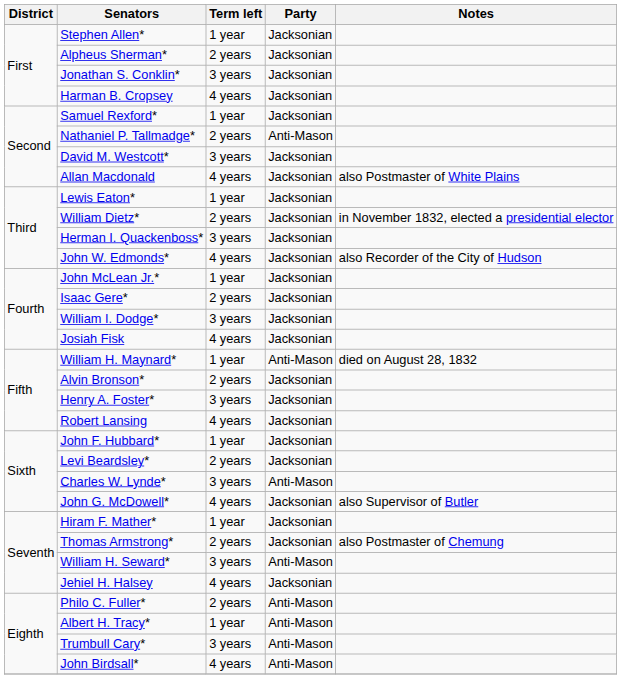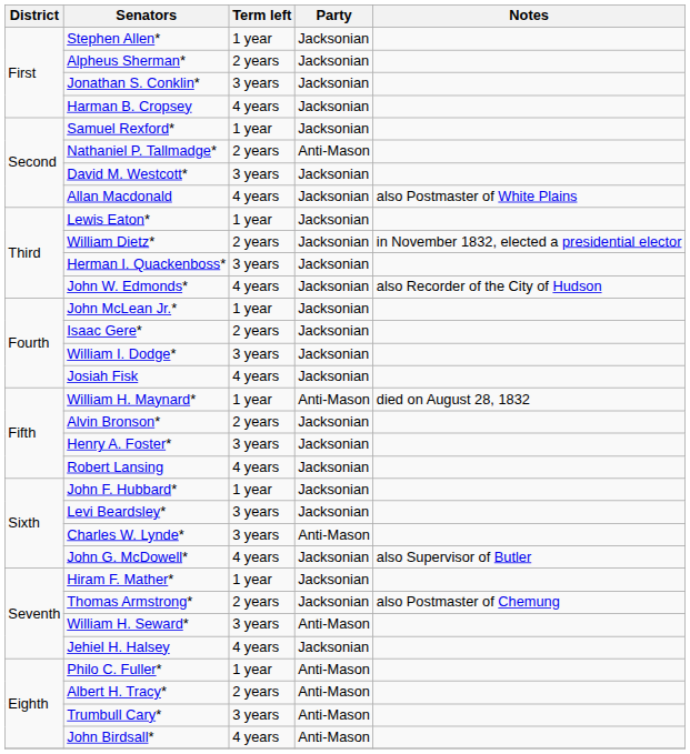Levi Beardsley* | Term left: 2 years -> 3 years
Philo C. Fuller* | Term left: 2 years -> 1 year
Albert H. Tracy* | Term left: 1 year -> 2 years
